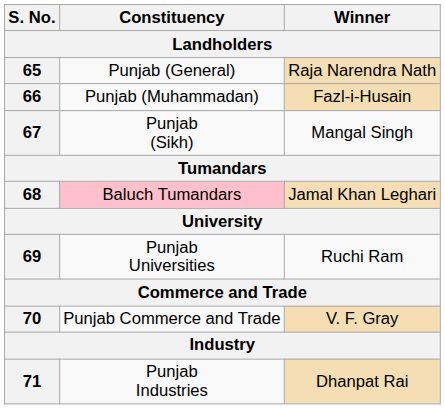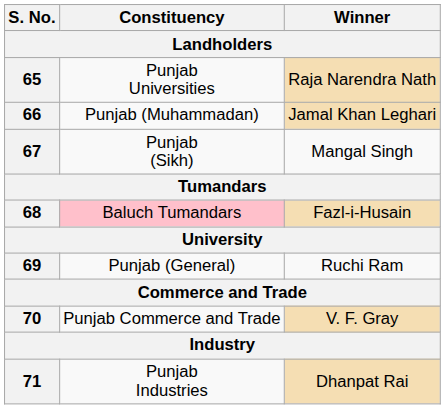65 | Constituency: Punjab (General) -> Punjab Universities
66 | Winner: Fazl-i-Husain -> Jamal Khan Leghari
68 | Winner: Jamal Khan Leghari -> Fazl-i-Husain
69 | Constituency: Punjab Universities -> Punjab (General)
